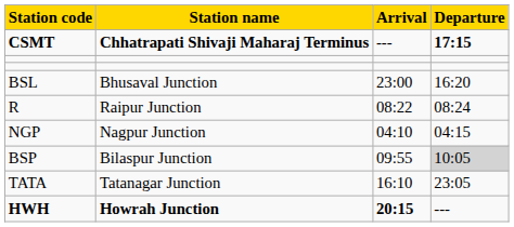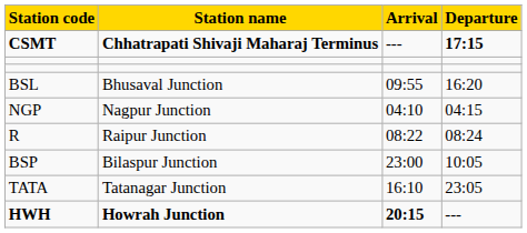BSL | Arrival: 23:00 -> 09:55
rows swapped: NGP <-> R
BSP | Arrival: 09:55 -> 23:00
BSP | Departure: lightgrey background -> no background
